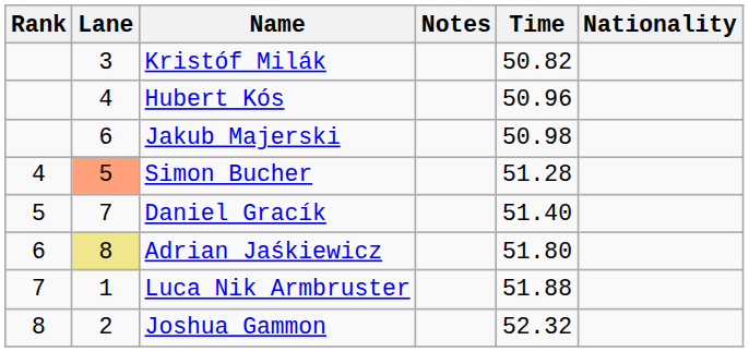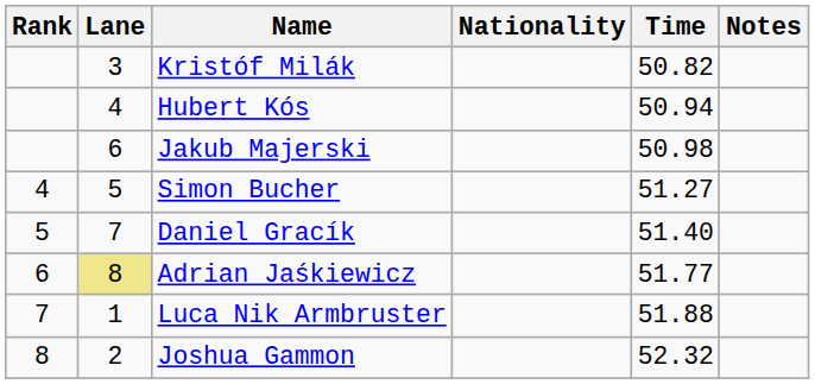columns swapped: Nationality <-> Notes
Hubert Kós | Time: 50.96 -> 50.94
Simon Bucher | Lane: lightsalmon background -> no background
Simon Bucher | Time: 51.28 -> 51.27
Adrian Jaśkiewicz | Time: 51.80 -> 51.77
